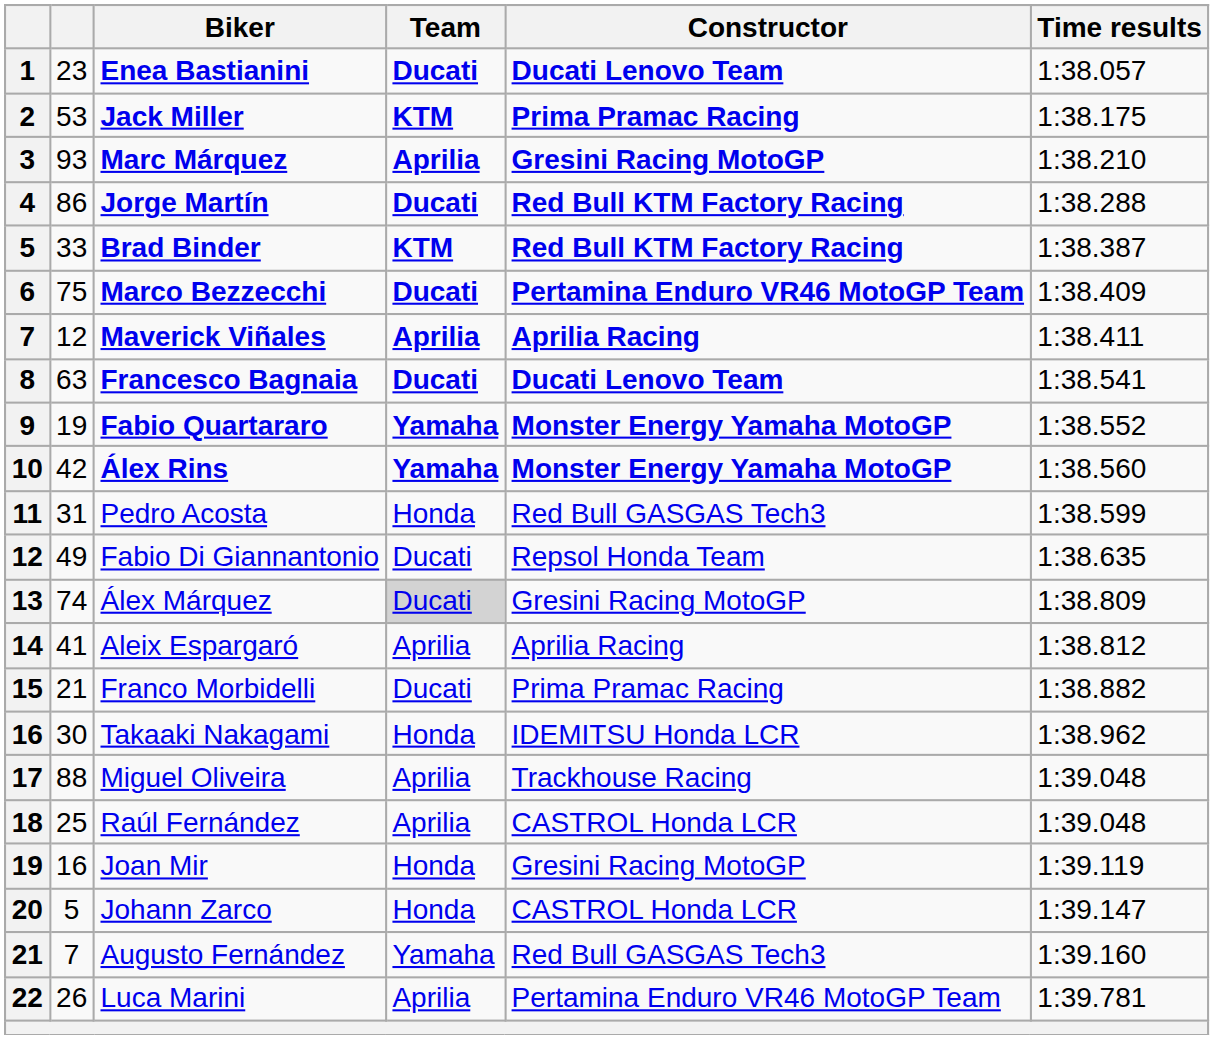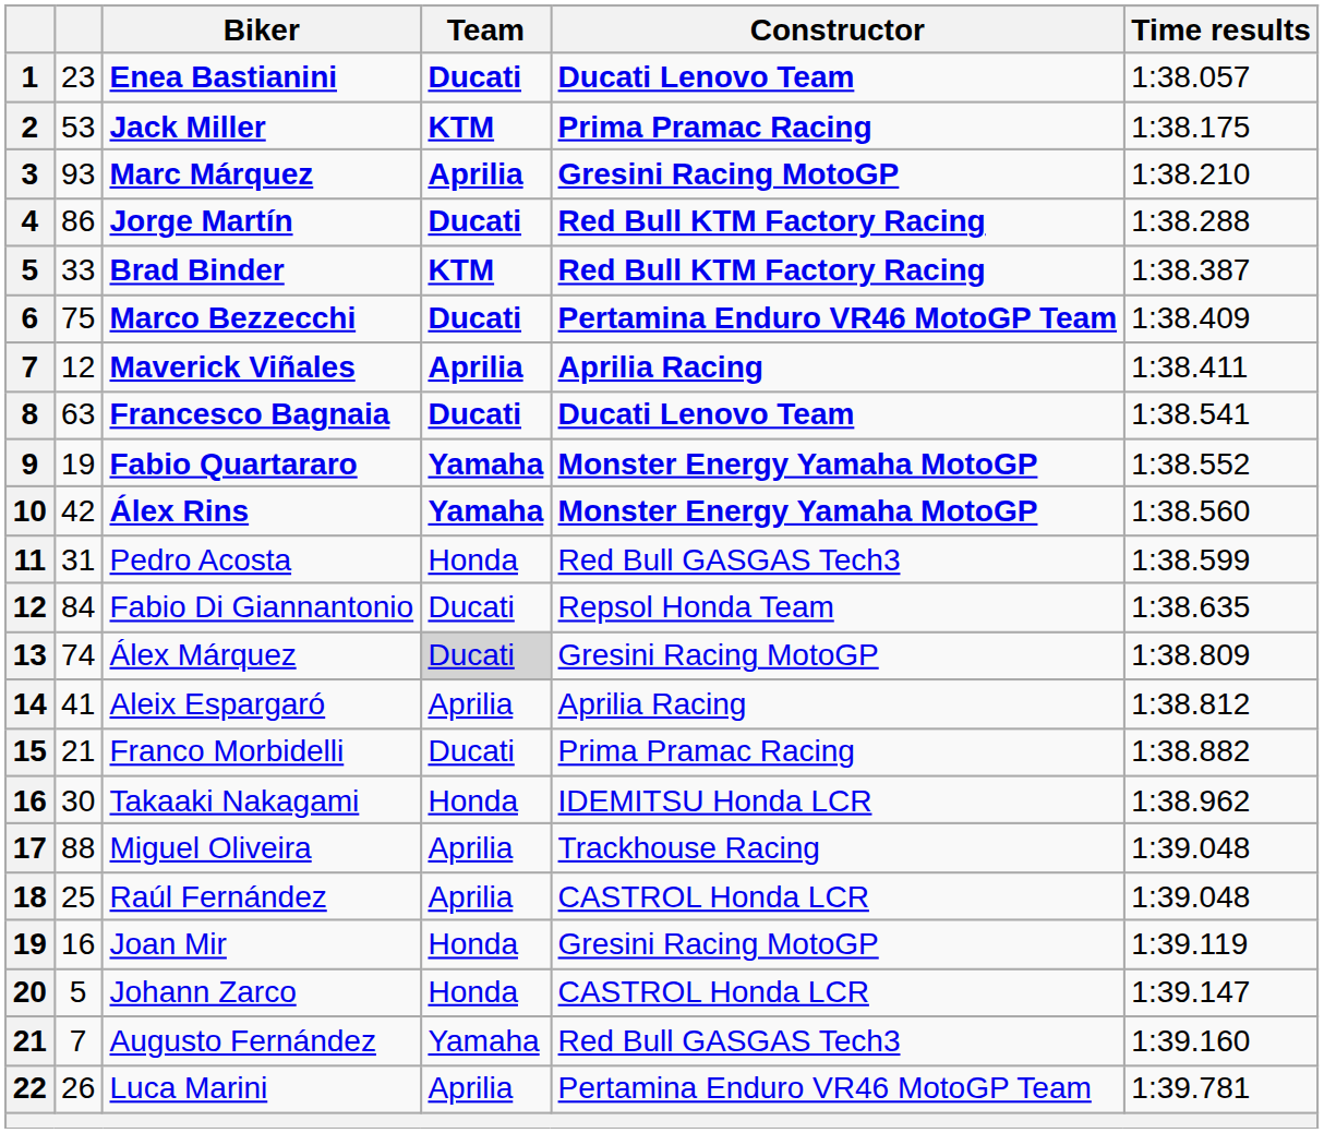Fabio Di Giannantonio | column 2: 49 -> 84
